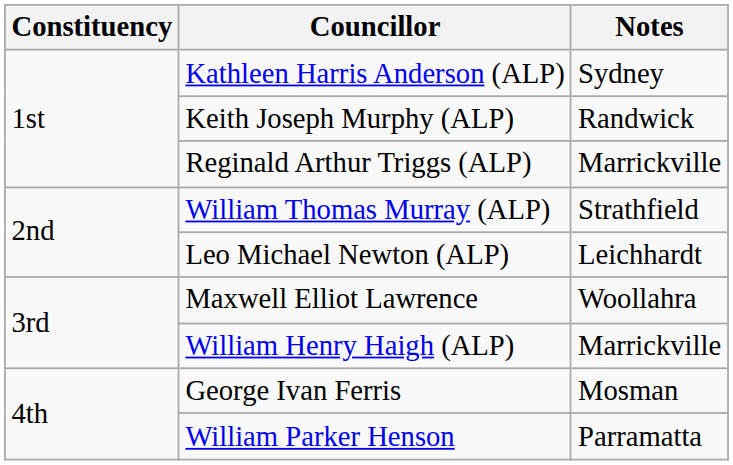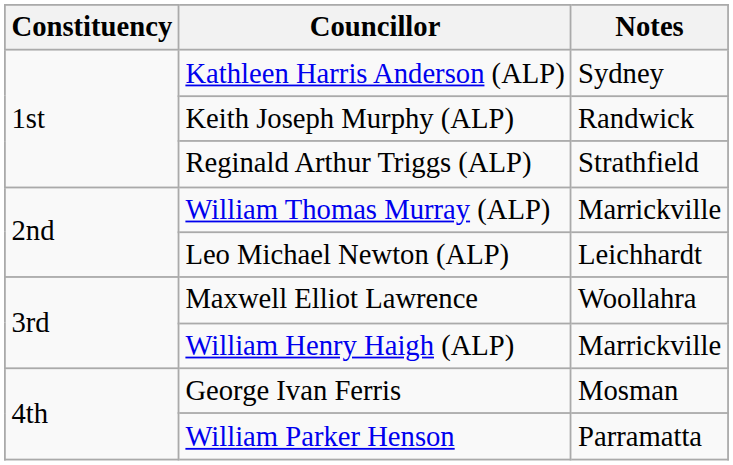Reginald Arthur Triggs (ALP) | Notes: Marrickville -> Strathfield
William Thomas Murray (ALP) | Notes: Strathfield -> Marrickville
